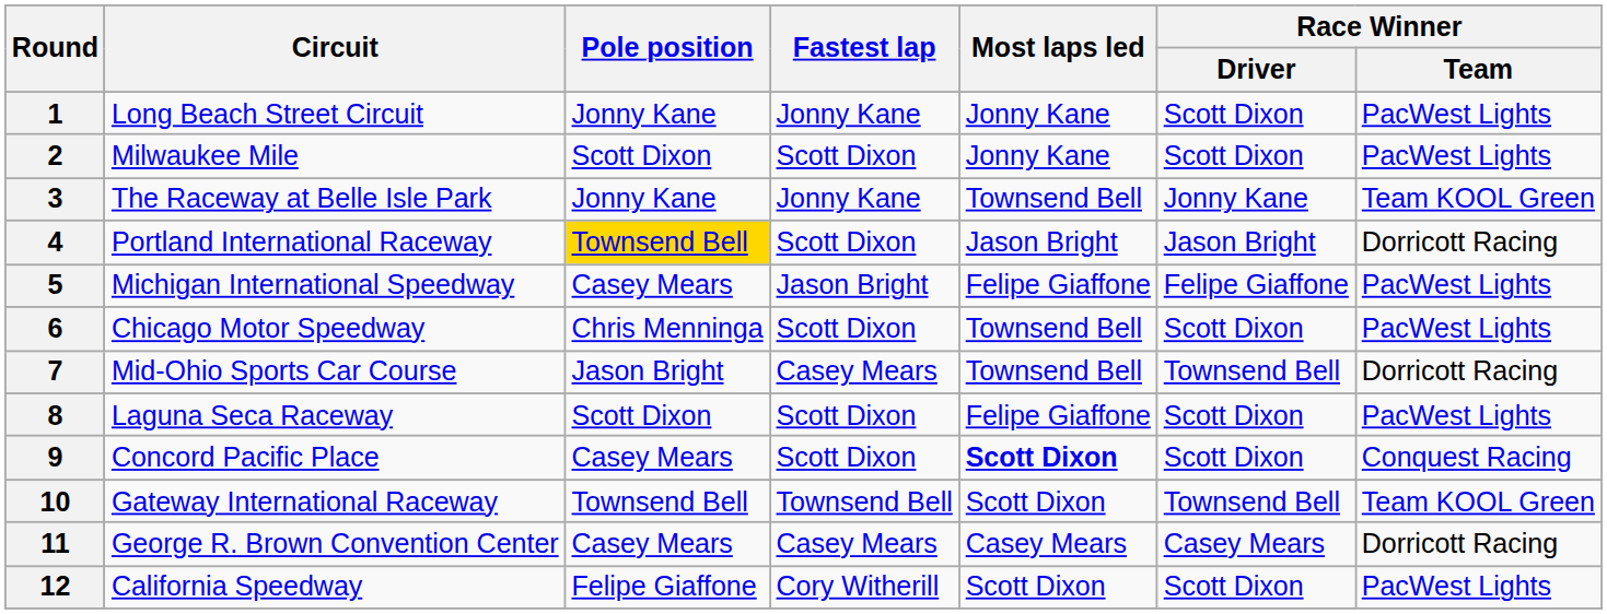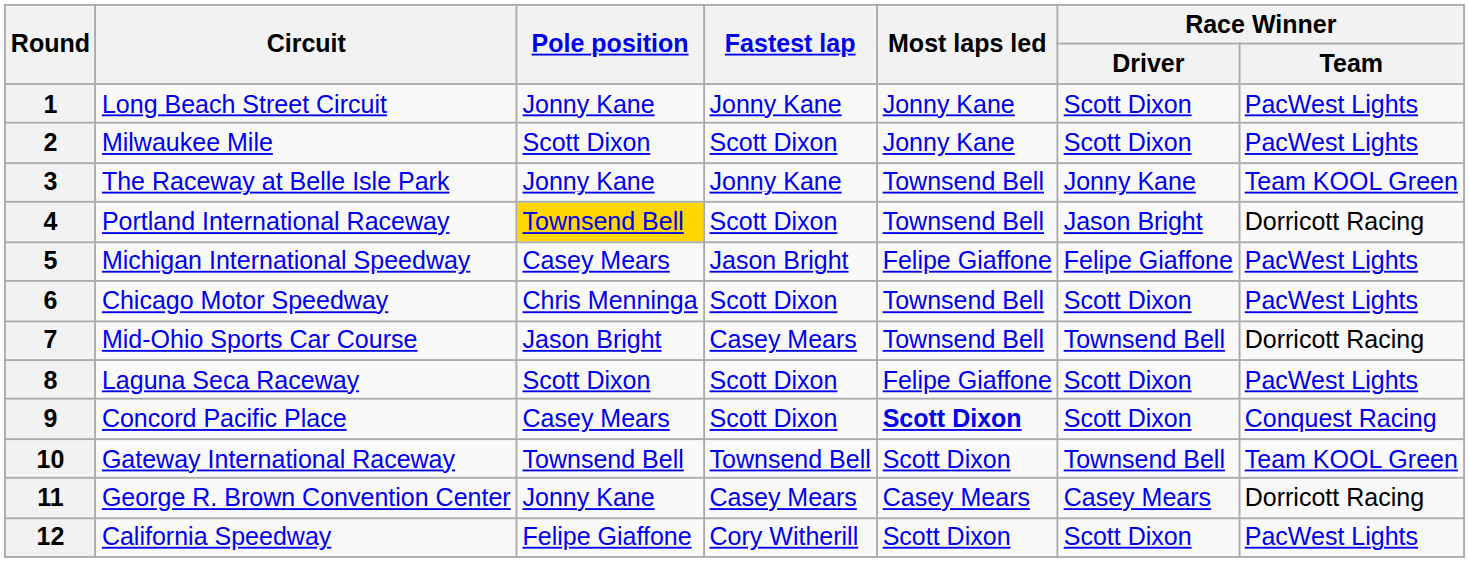4 | Most laps led: Jason Bright -> Townsend Bell
11 | Pole position: Casey Mears -> Jonny Kane
